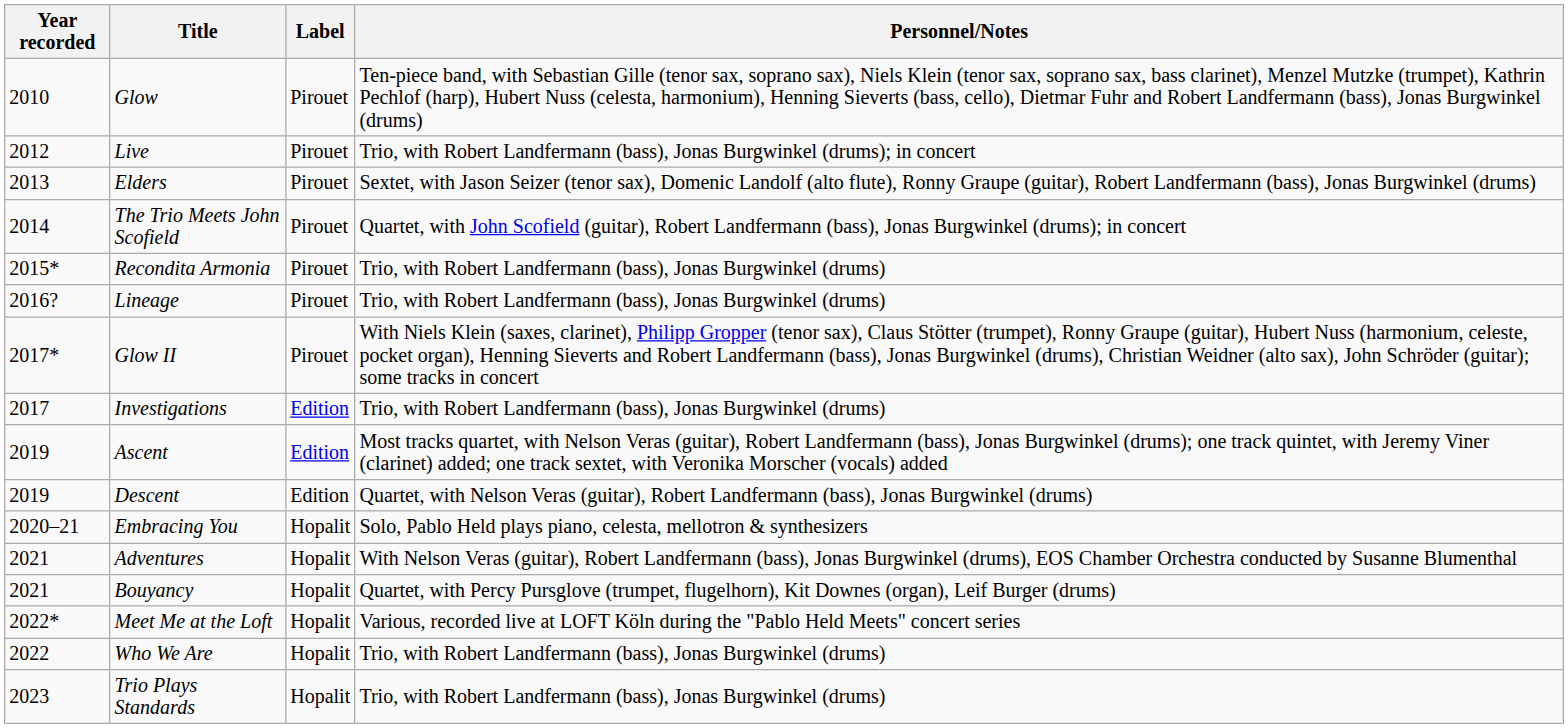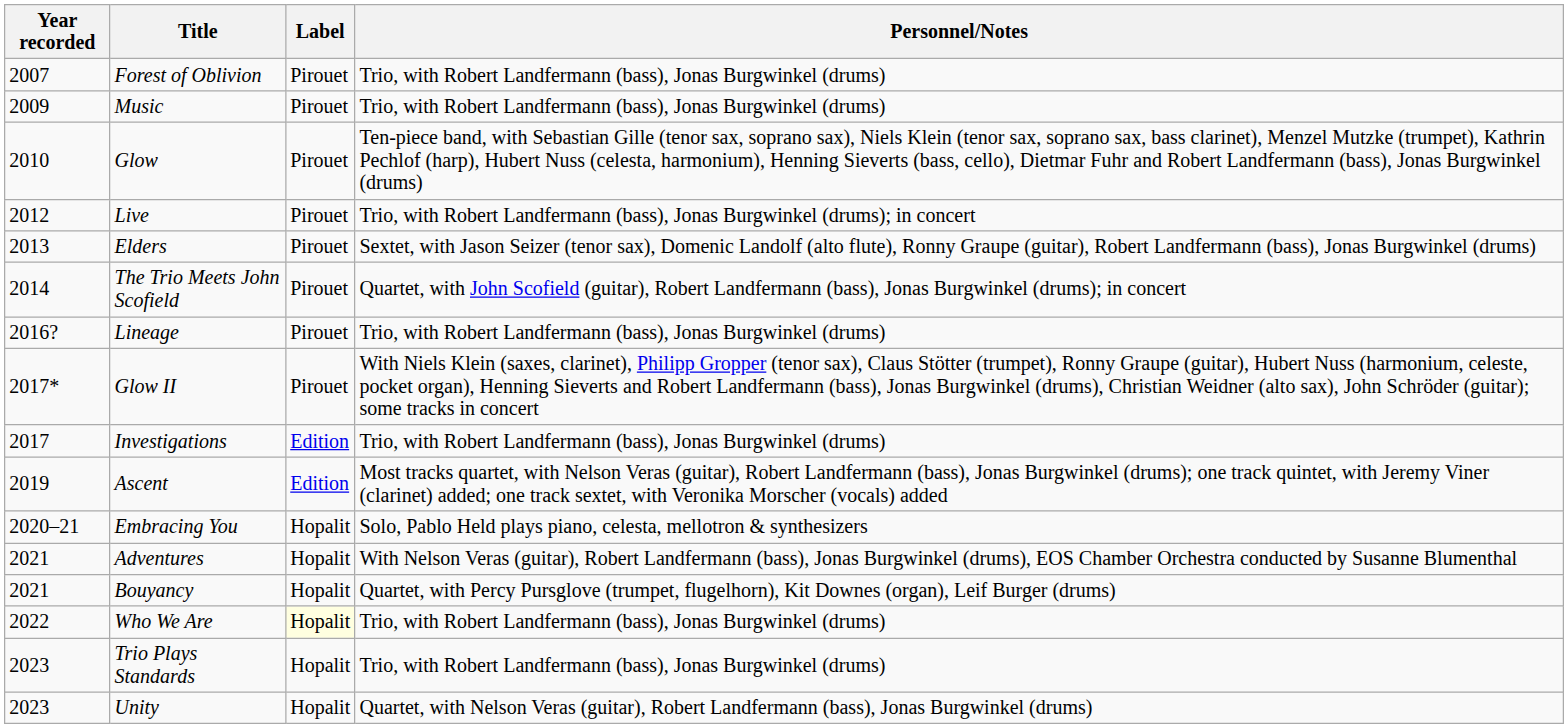+ row: 2007 | Forest of Oblivion | Pirouet | Trio, with Robert Landfermann (bass), Jonas Burgwinkel (drums)
+ row: 2009 | Music | Pirouet | Trio, with Robert Landfermann (bass), Jonas Burgwinkel (drums)
- row: 2015* | Recondita Armonia | Pirouet | Trio, with Robert Landfermann (bass), Jonas Burgwinkel (drums)
- row: 2019 | Descent | Edition | Quartet, with Nelson Veras (guitar), Robert Landfermann (bass), Jonas Burgwinkel (drums)
- row: 2022* | Meet Me at the Loft | Hopalit | Various, recorded live at LOFT Köln during the "Pablo Held Meets" concert series
Who We Are | Label: no background -> lightyellow background
+ row: 2023 | Unity | Hopalit | Quartet, with Nelson Veras (guitar), Robert Landfermann (bass), Jonas Burgwinkel (drums)
